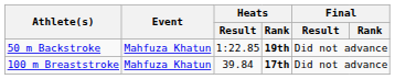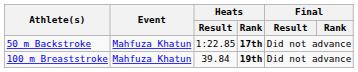50 m Backstroke | Heats / Rank: 19th -> 17th
100 m Breaststroke | Heats / Rank: 17th -> 19th
